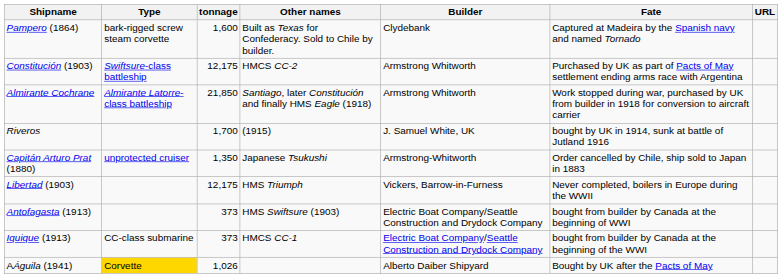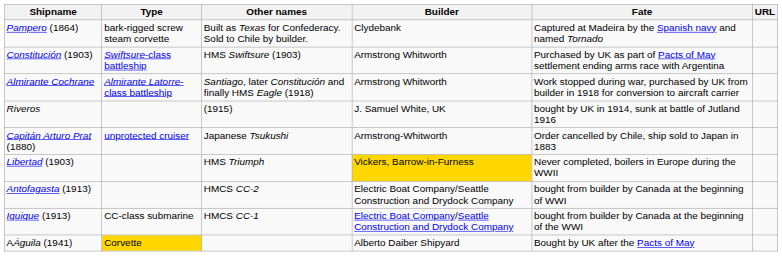- column: tonnage | 1,600 | 12,175 | 21,850 | 1,700 | 1,350 | 12,175 | 373 | 373 | 1,026
Constitución (1903) | Other names: HMCS CC-2 -> HMS Swiftsure (1903)
Libertad (1903) | Builder: no background -> gold background
Antofagasta (1913) | Other names: HMS Swiftsure (1903) -> HMCS CC-2
